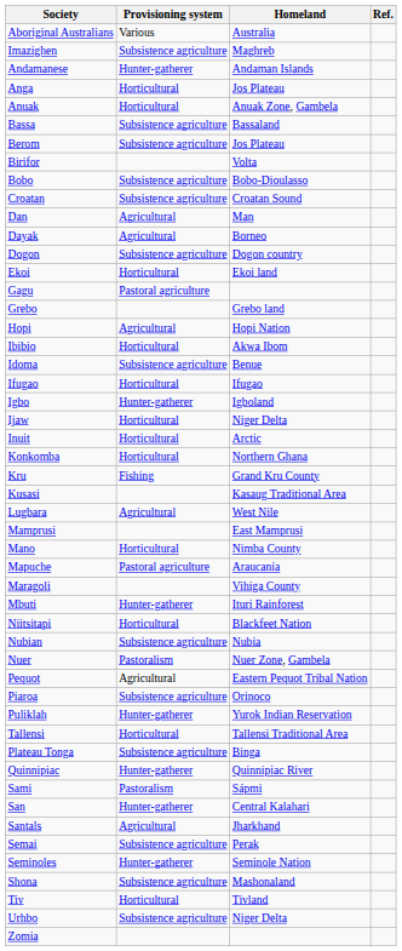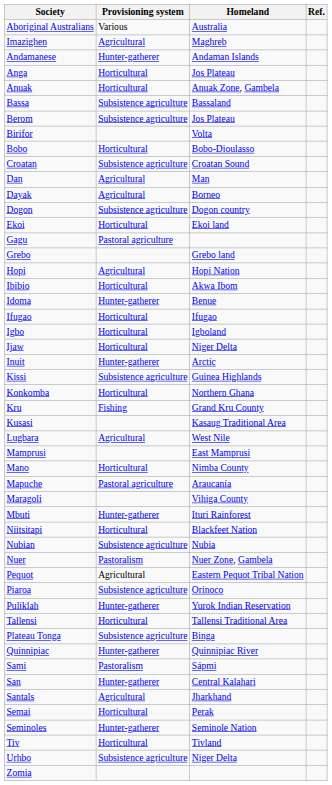Imazighen | Provisioning system: Subsistence agriculture -> Agricultural
Bobo | Provisioning system: Subsistence agriculture -> Horticultural
Idoma | Provisioning system: Subsistence agriculture -> Hunter-gatherer
Igbo | Provisioning system: Hunter-gatherer -> Horticultural
Inuit | Provisioning system: Horticultural -> Hunter-gatherer
+ row: Kissi | Subsistence agriculture | Guinea Highlands
Semai | Provisioning system: Subsistence agriculture -> Horticultural
- row: Shona | Subsistence agriculture | Mashonaland
